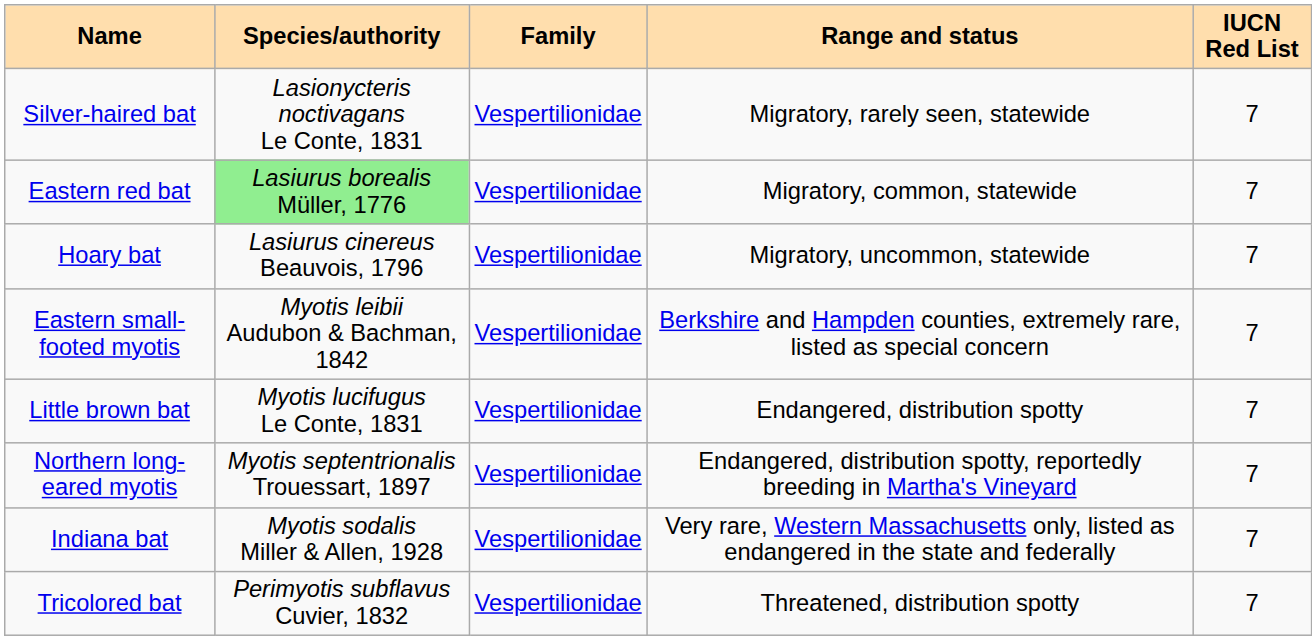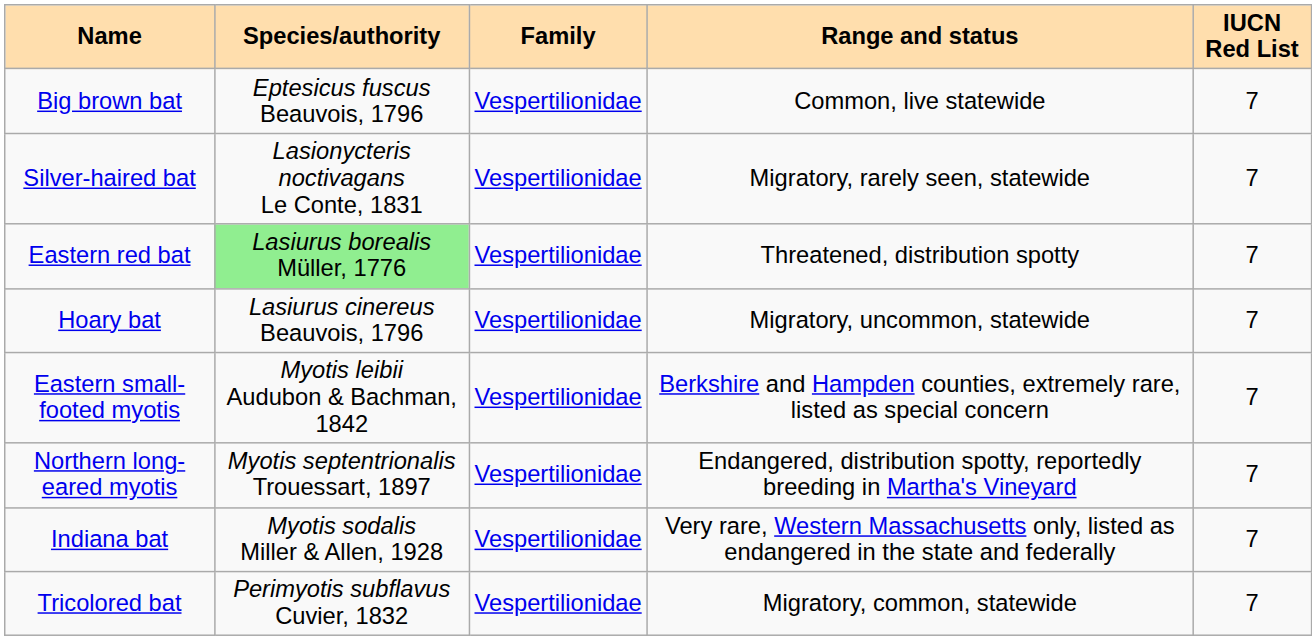+ row: Big brown bat | Eptesicus fuscus Beauvois, 1796 | Vespertilionidae | Common, live statewide | 7
Eastern red bat | Range and status: Migratory, common, statewide -> Threatened, distribution spotty
- row: Little brown bat | Myotis lucifugus Le Conte, 1831 | Vespertilionidae | Endangered, distribution spotty | 7
Tricolored bat | Range and status: Threatened, distribution spotty -> Migratory, common, statewide
